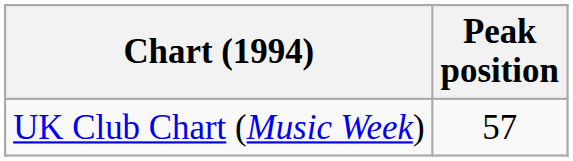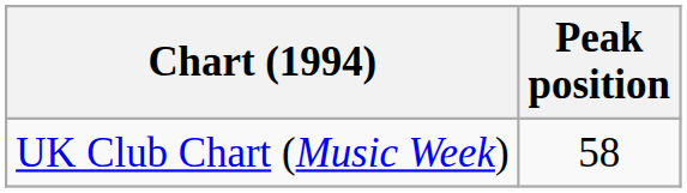UK Club Chart (Music Week) | Peak position: 57 -> 58
